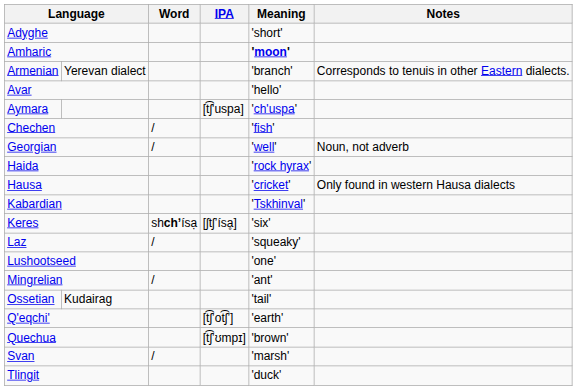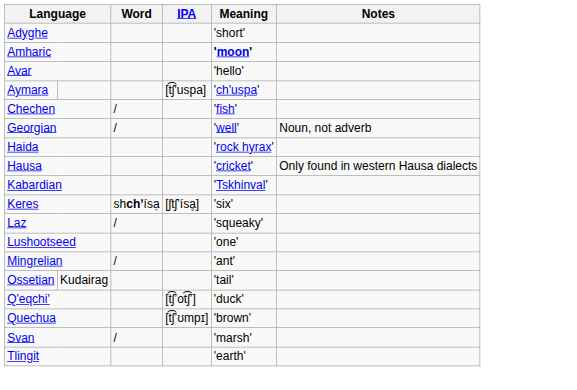- row: Armenian | Yerevan dialect | 'branch' | Corresponds to tenuis in other Eastern dialects.
Q'eqchi' | Meaning: 'earth' -> 'duck'
Tlingit | Meaning: 'duck' -> 'earth'
